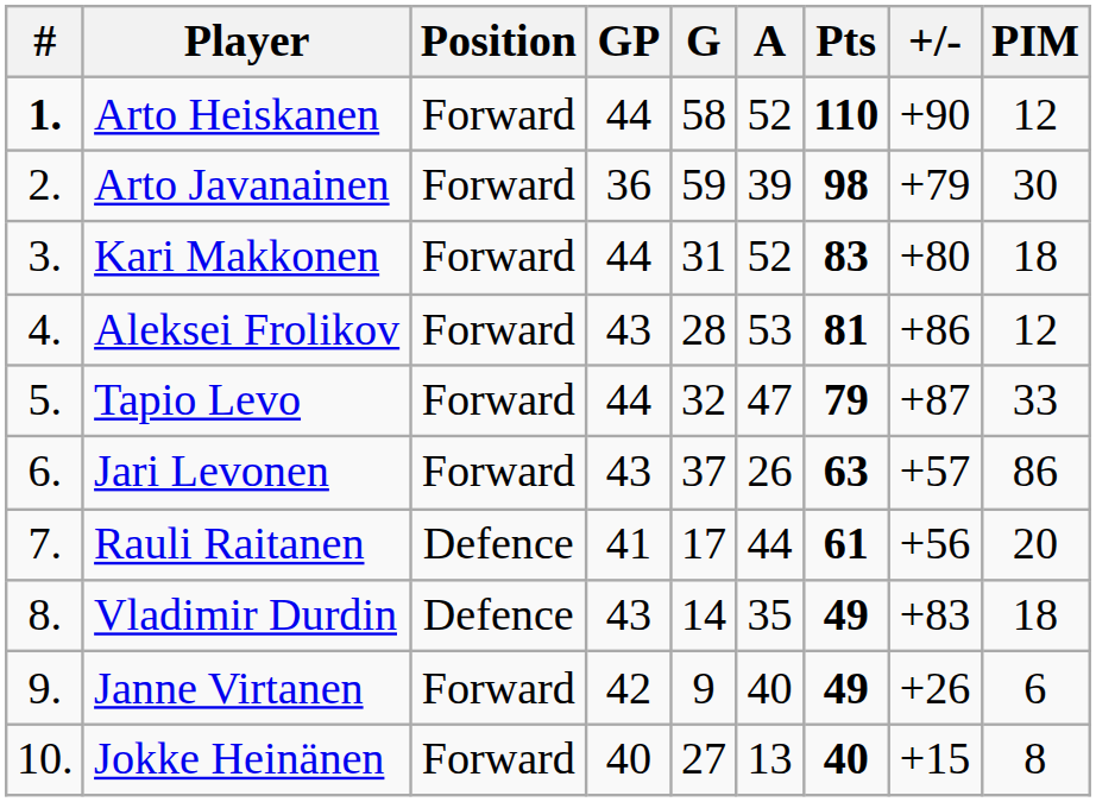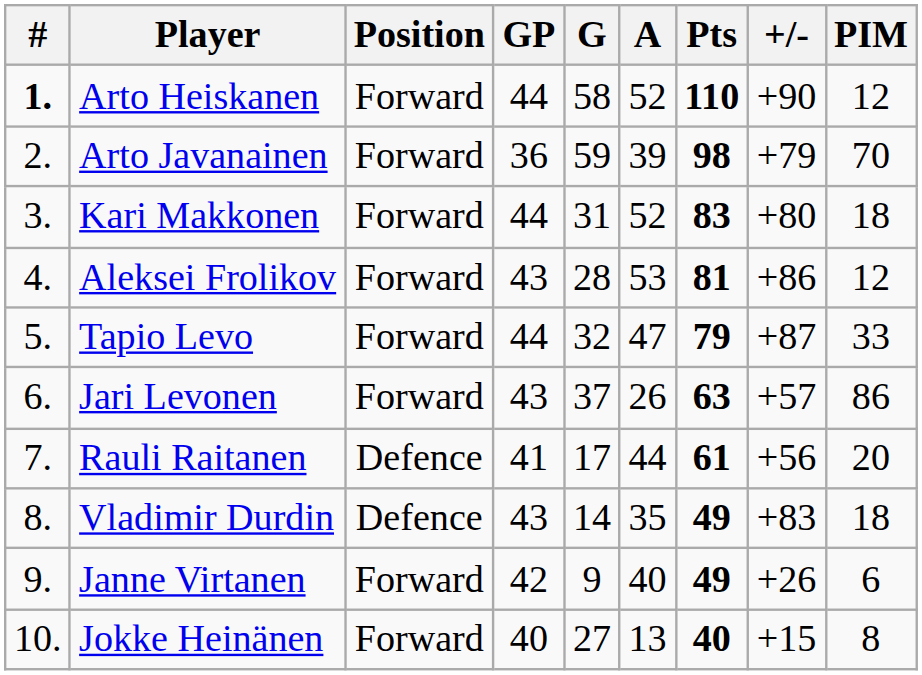Arto Javanainen | PIM: 30 -> 70
